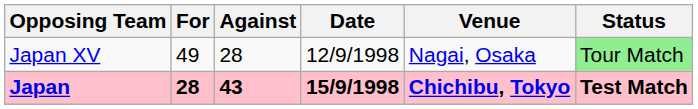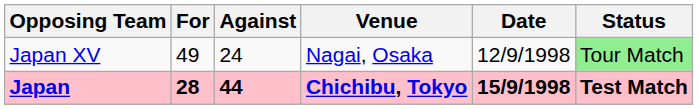columns swapped: Date <-> Venue
Japan XV | Against: 28 -> 24
Japan | Against: 43 -> 44
